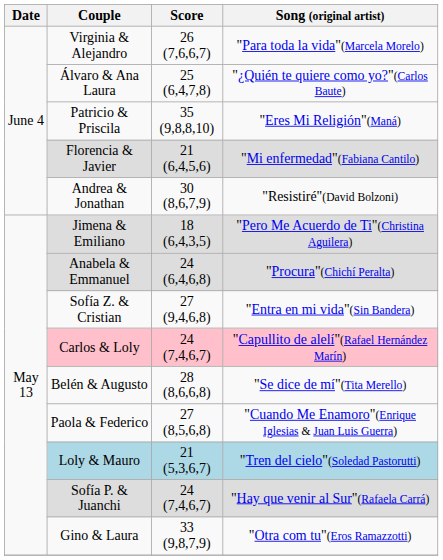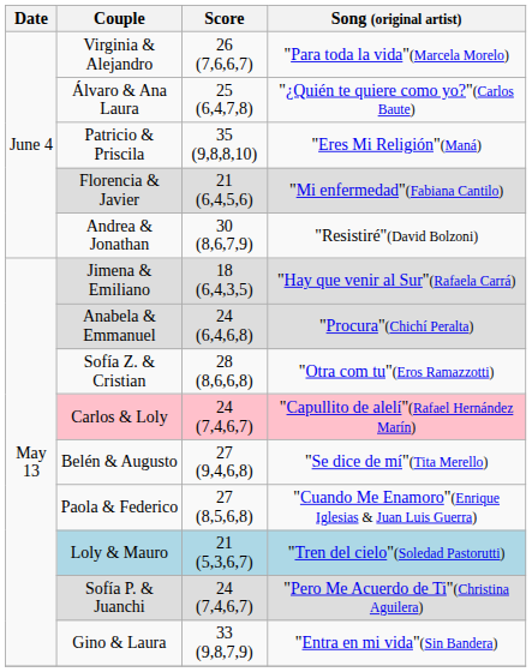Jimena & Emiliano | Song (original artist): "Pero Me Acuerdo de Ti"(Christina Aguilera) -> "Hay que venir al Sur"(Rafaela Carrá)
Sofía Z. & Cristian | Score: 27 (9,4,6,8) -> 28 (8,6,6,8)
Sofía Z. & Cristian | Song (original artist): "Entra en mi vida"(Sin Bandera) -> "Otra com tu"(Eros Ramazzotti)
Belén & Augusto | Score: 28 (8,6,6,8) -> 27 (9,4,6,8)
Sofía P. & Juanchi | Song (original artist): "Hay que venir al Sur"(Rafaela Carrá) -> "Pero Me Acuerdo de Ti"(Christina Aguilera)
Gino & Laura | Song (original artist): "Otra com tu"(Eros Ramazzotti) -> "Entra en mi vida"(Sin Bandera)
